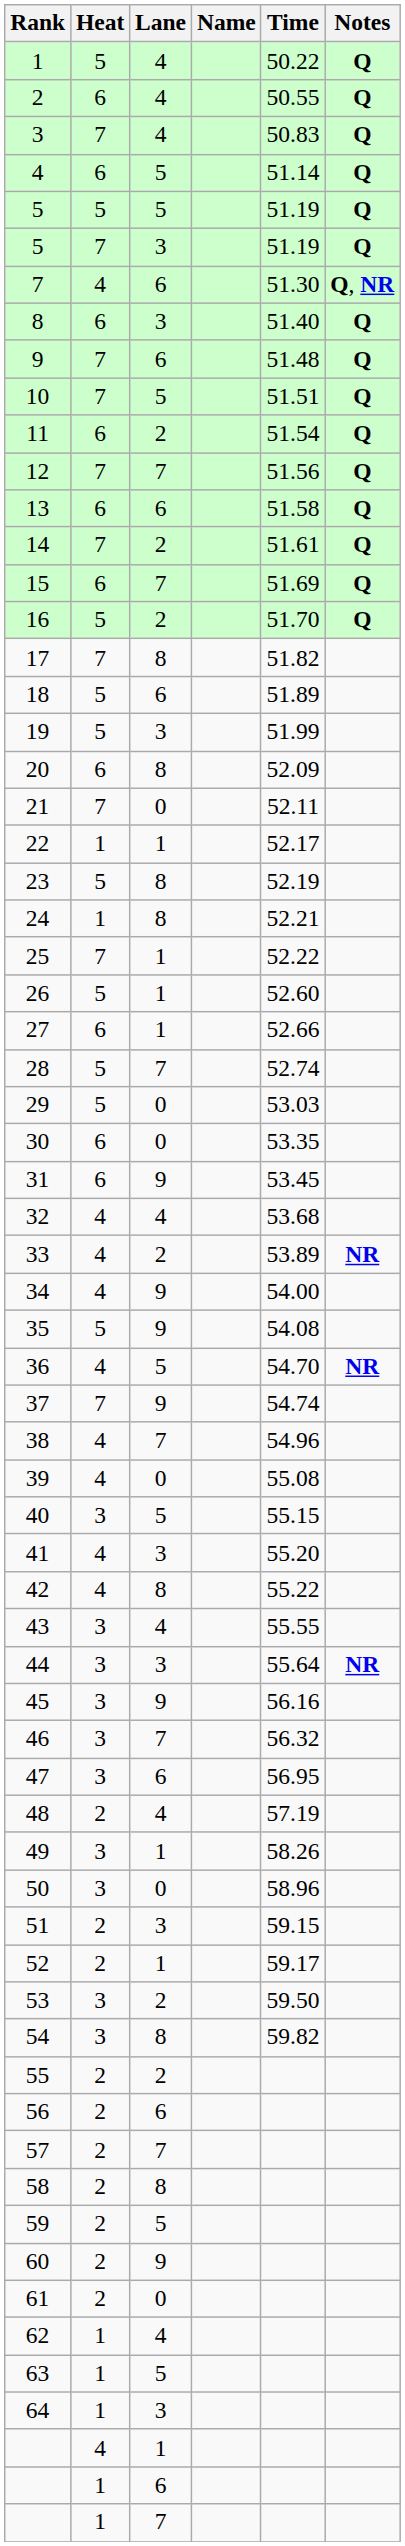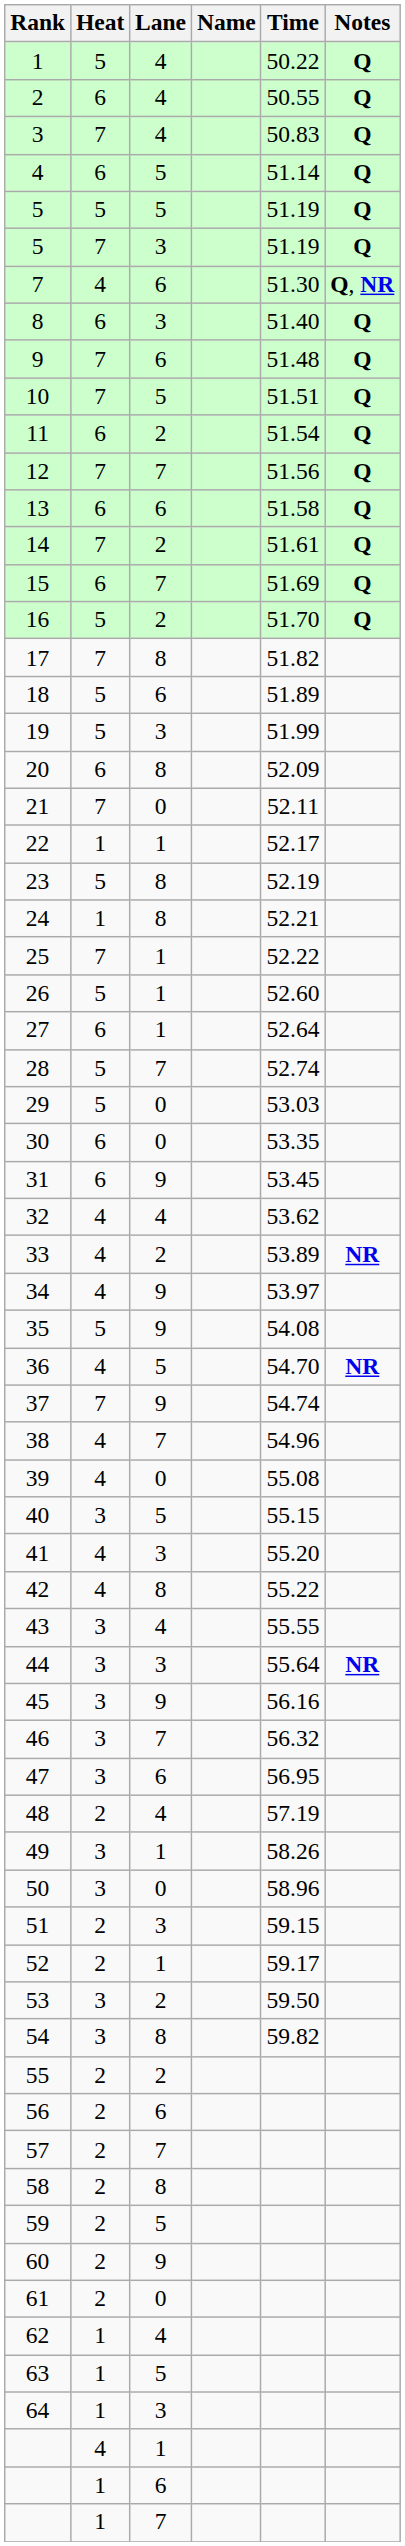27 | Time: 52.66 -> 52.64
32 | Time: 53.68 -> 53.62
34 | Time: 54.00 -> 53.97
